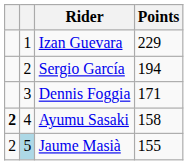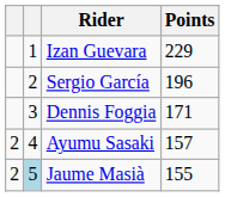Sergio García | Points: 194 -> 196
Ayumu Sasaki | column 1: bold -> normal
Ayumu Sasaki | Points: 158 -> 157
